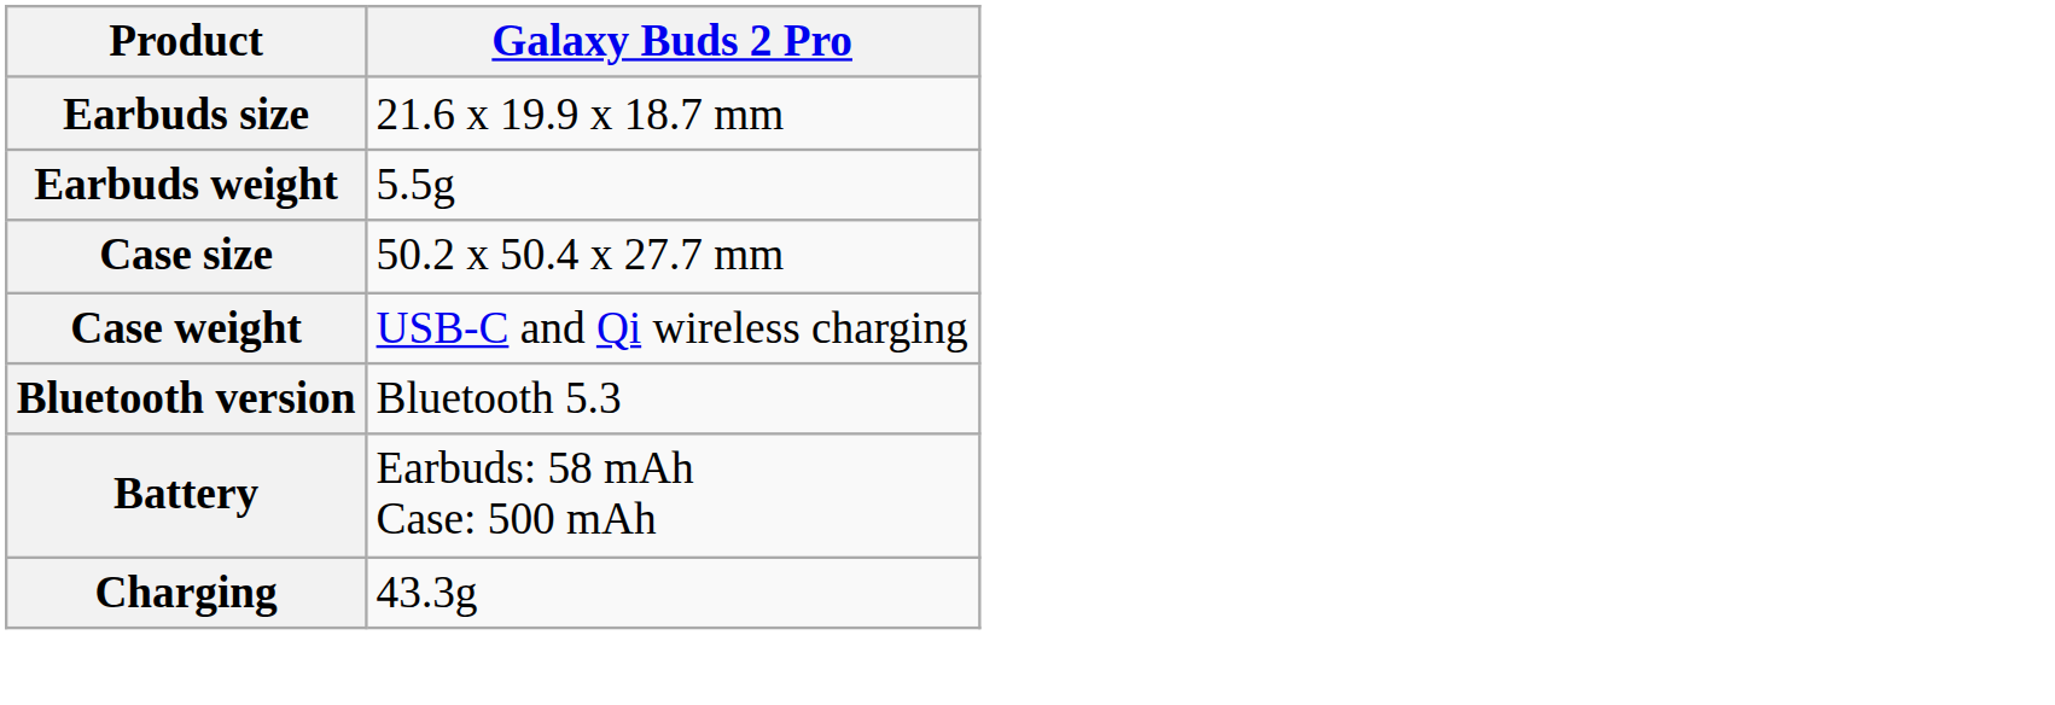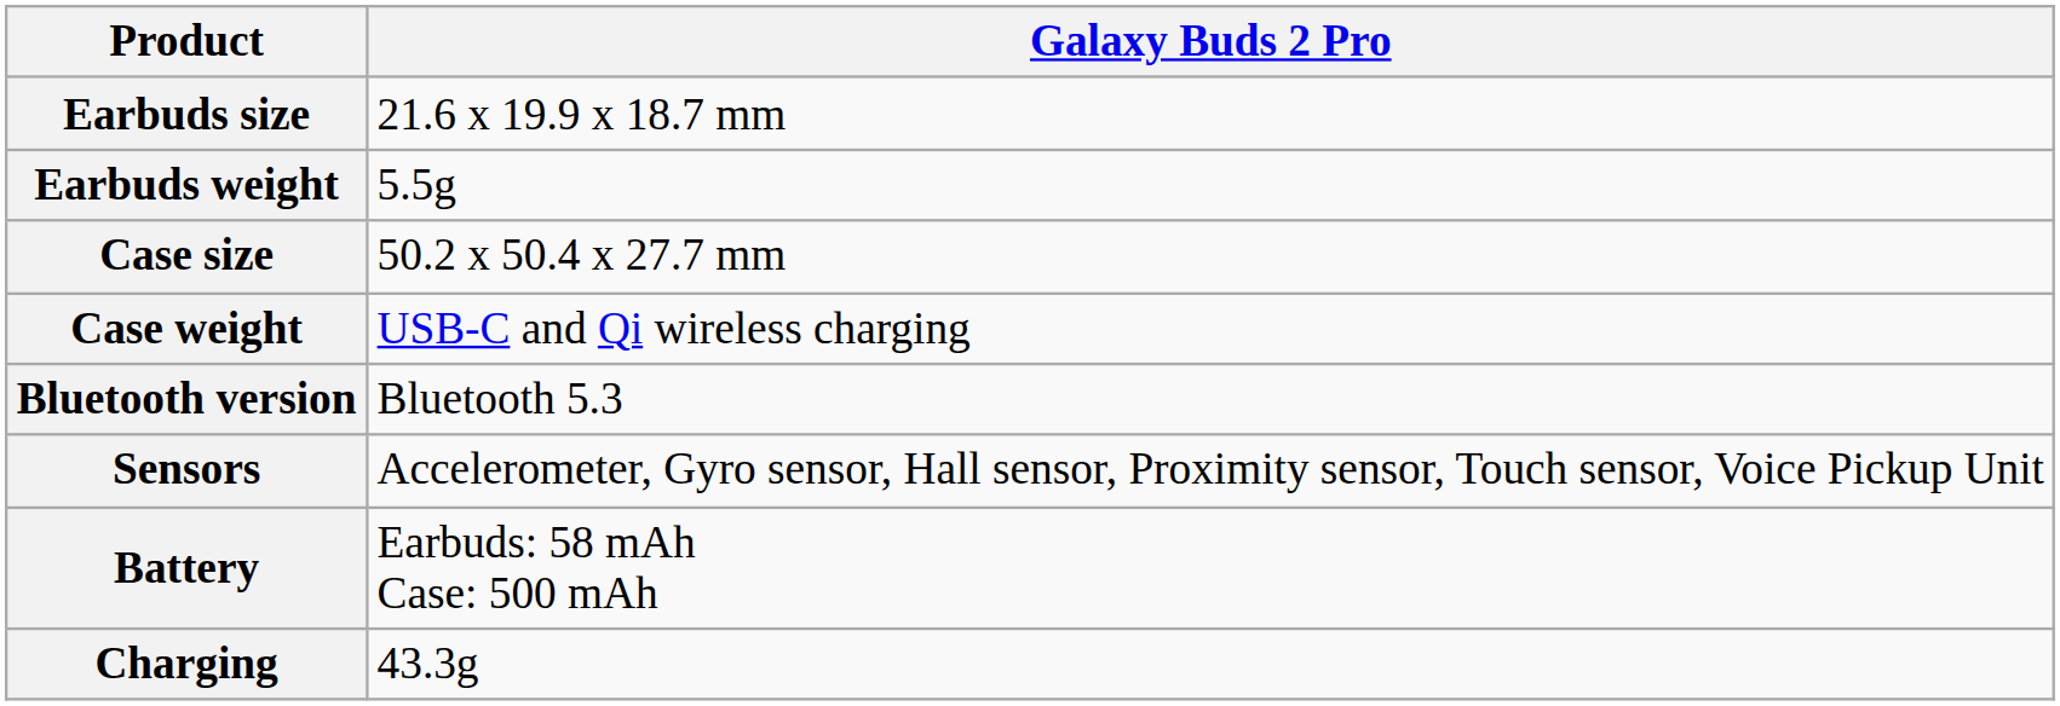+ row: Sensors | Accelerometer, Gyro sensor, Hall sensor, Proximity sensor, Touch sensor, Voice Pickup Unit
